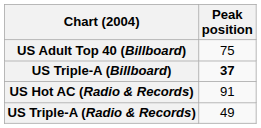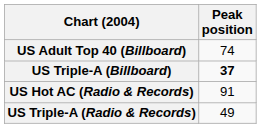US Adult Top 40 (Billboard) | Peak position: 75 -> 74
